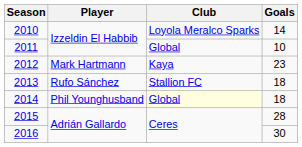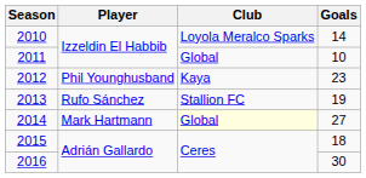2012 | Player: Mark Hartmann -> Phil Younghusband
2013 | Goals: 18 -> 19
2014 | Player: Phil Younghusband -> Mark Hartmann
2014 | Goals: 18 -> 27
2015 | Goals: 28 -> 18
